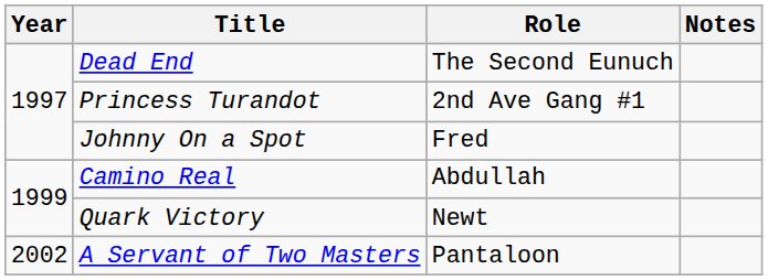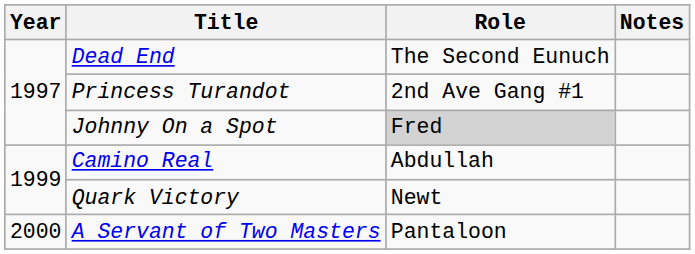Johnny On a Spot | Role: no background -> lightgrey background
A Servant of Two Masters | Year: 2002 -> 2000
